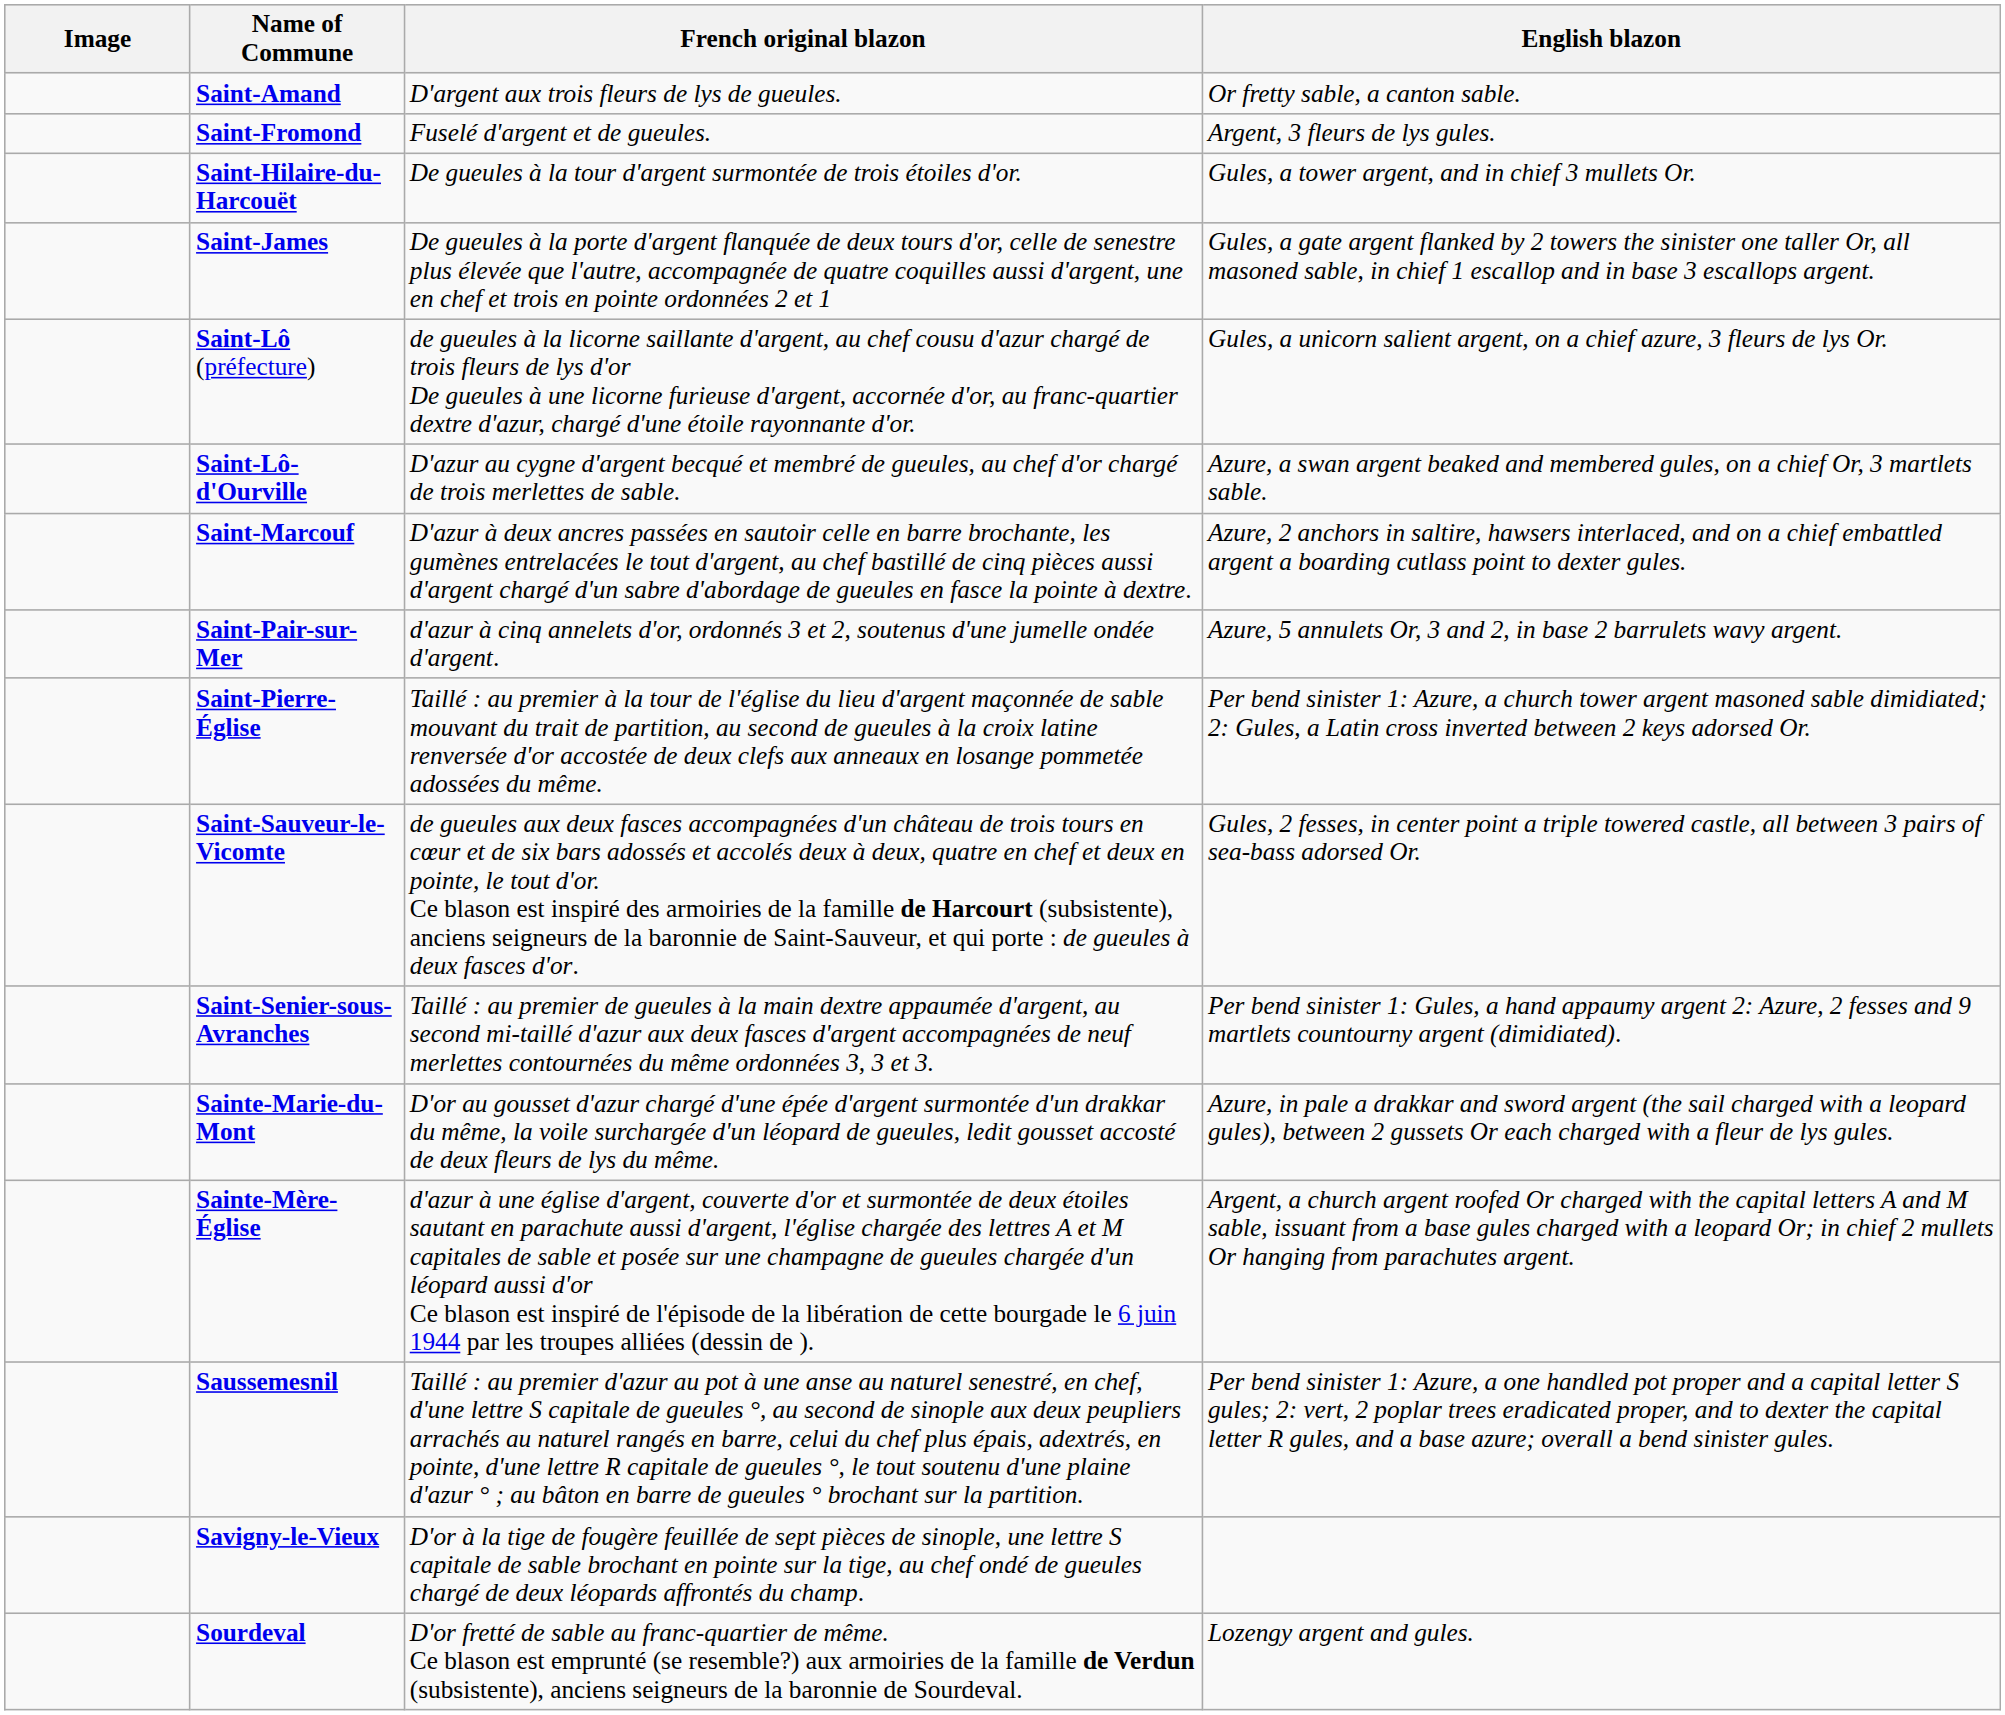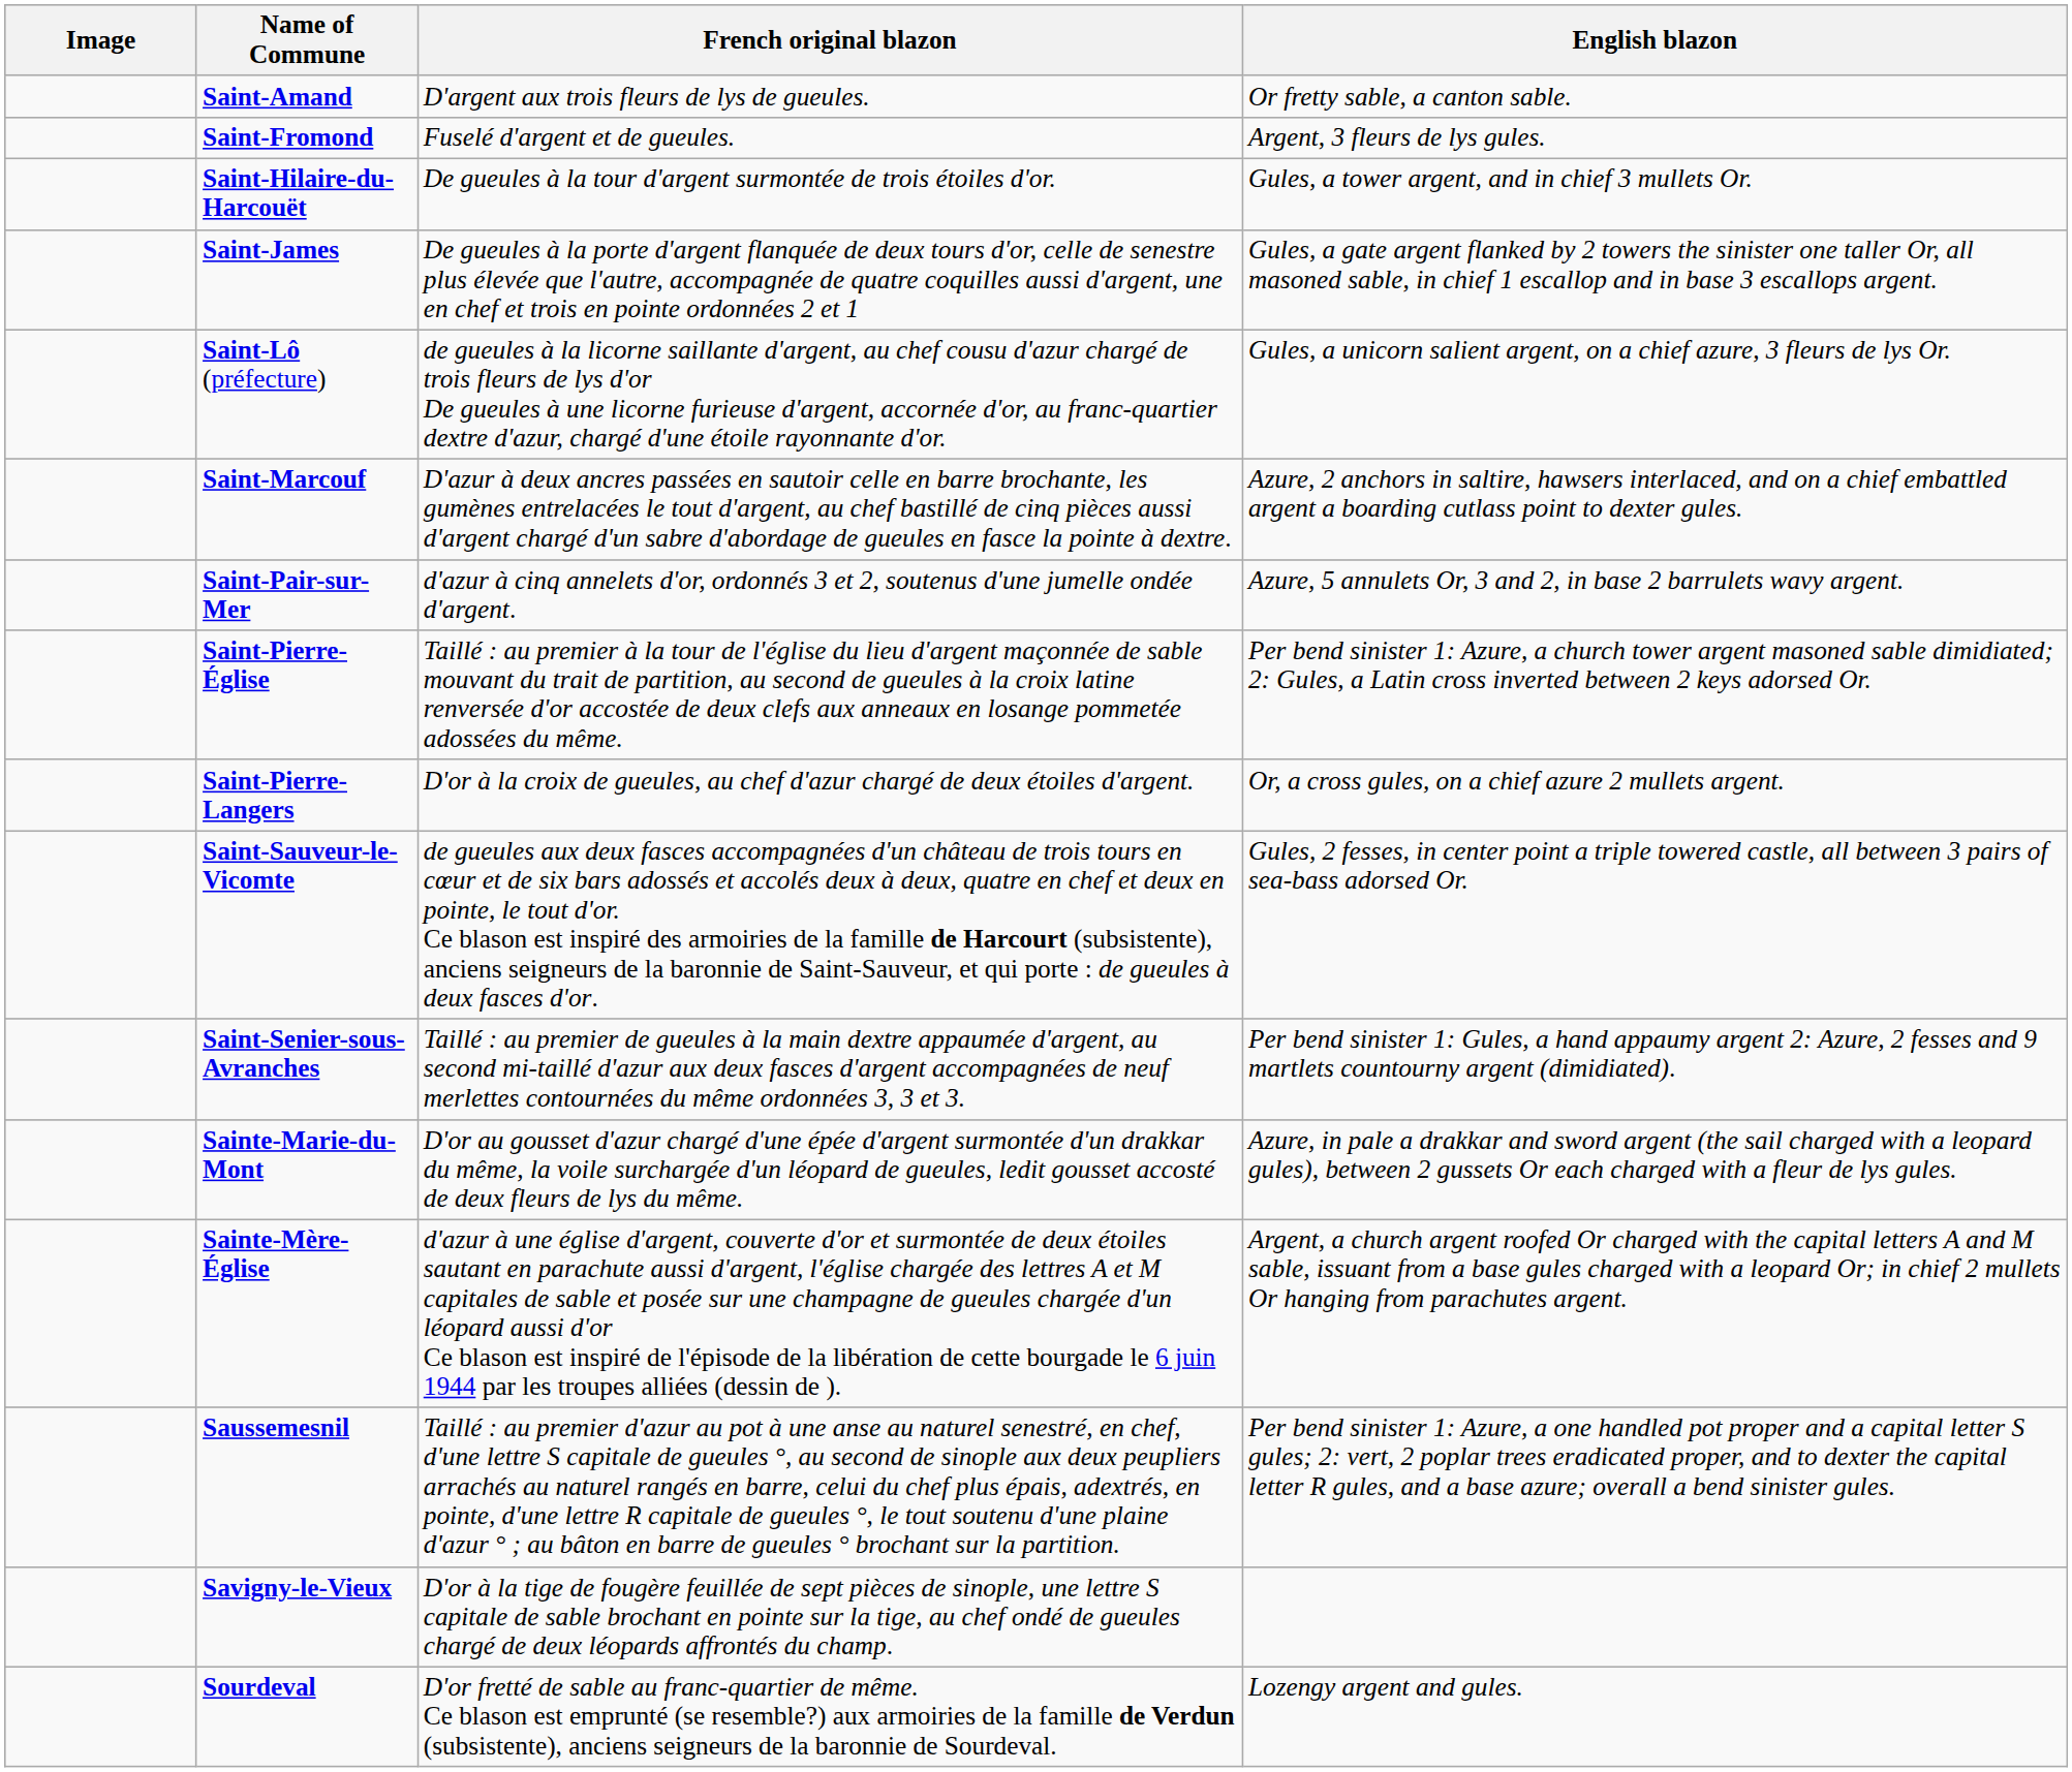- row: Saint-Lô-d'Ourville | D'azur au cygne d'argent becqué et membré de gueules, au chef d'or chargé de trois merlettes de sable. | Azure, a swan argent beaked and membered gules, on a chief Or, 3 martlets sable.
+ row: Saint-Pierre-Langers | D'or à la croix de gueules, au chef d'azur chargé de deux étoiles d'argent. | Or, a cross gules, on a chief azure 2 mullets argent.
